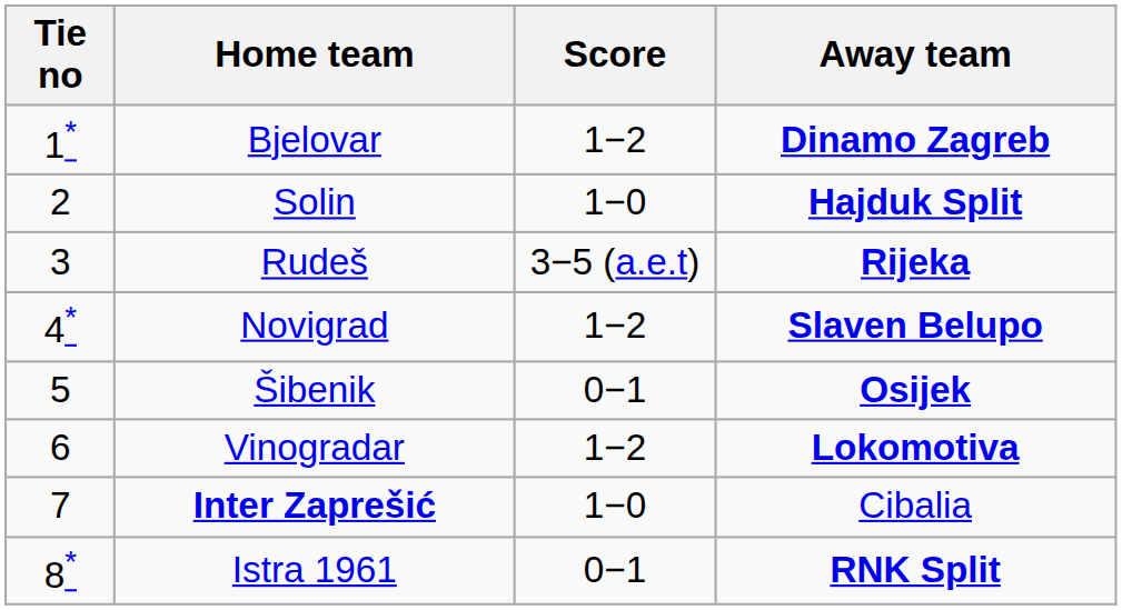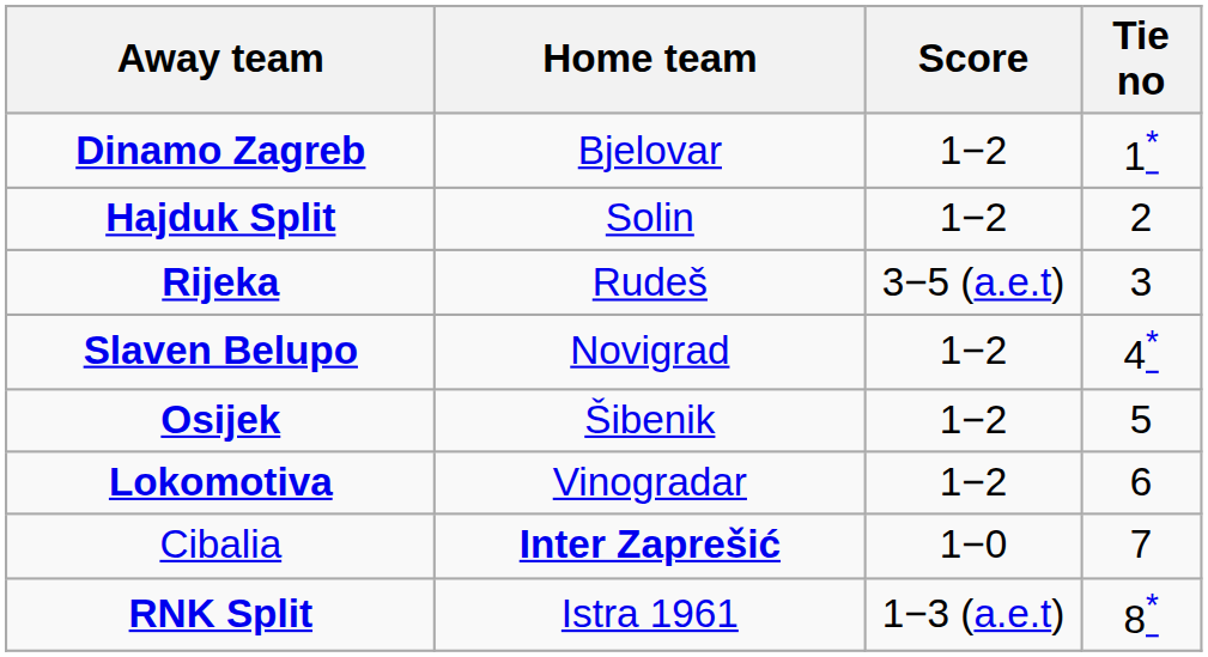columns swapped: Tie no <-> Away team
Solin | Score: 1−0 -> 1−2
Šibenik | Score: 0−1 -> 1−2
Istra 1961 | Score: 0−1 -> 1−3 (a.e.t)
